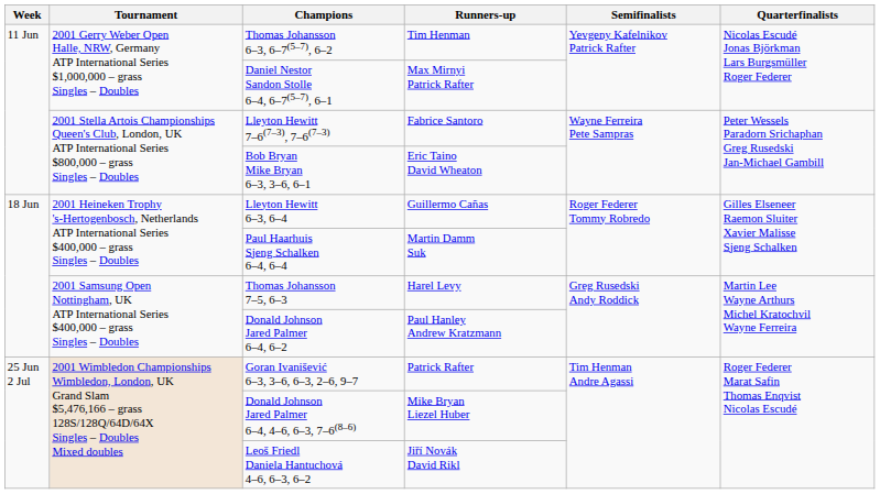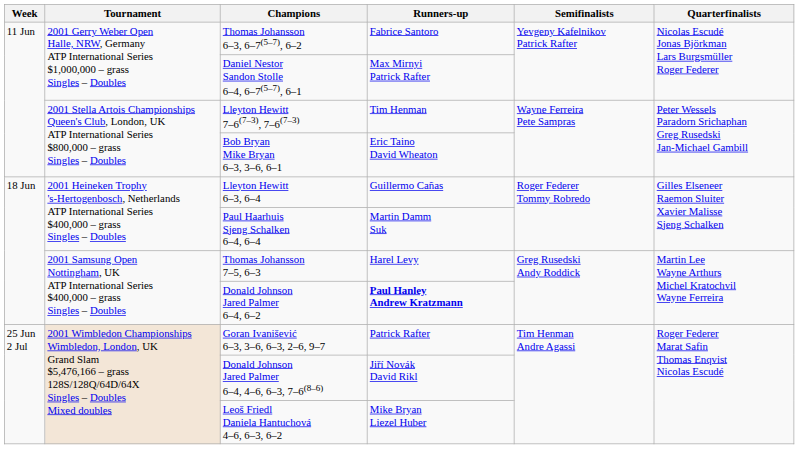Thomas Johansson 6–3, 6–7(5–7), 6–2 | Runners-up: Tim Henman -> Fabrice Santoro
Lleyton Hewitt 7–6(7–3), 7–6(7–3) | Runners-up: Fabrice Santoro -> Tim Henman
Donald Johnson Jared Palmer 6–4, 6–2 | Runners-up: normal -> bold
Donald Johnson Jared Palmer 6–4, 4–6, 6–3, 7–6(8–6) | Runners-up: Mike Bryan Liezel Huber -> Jiří Novák David Rikl
Leoš Friedl Daniela Hantuchová 4–6, 6–3, 6–2 | Runners-up: Jiří Novák David Rikl -> Mike Bryan Liezel Huber
